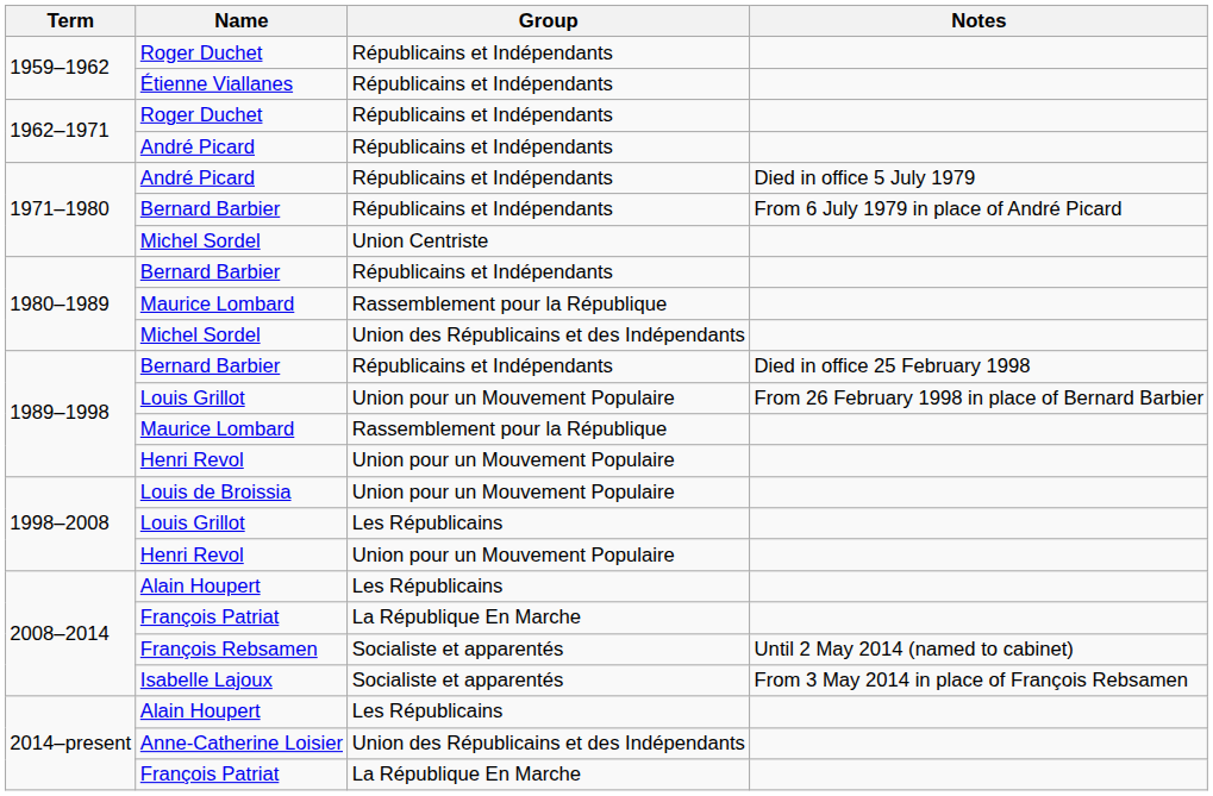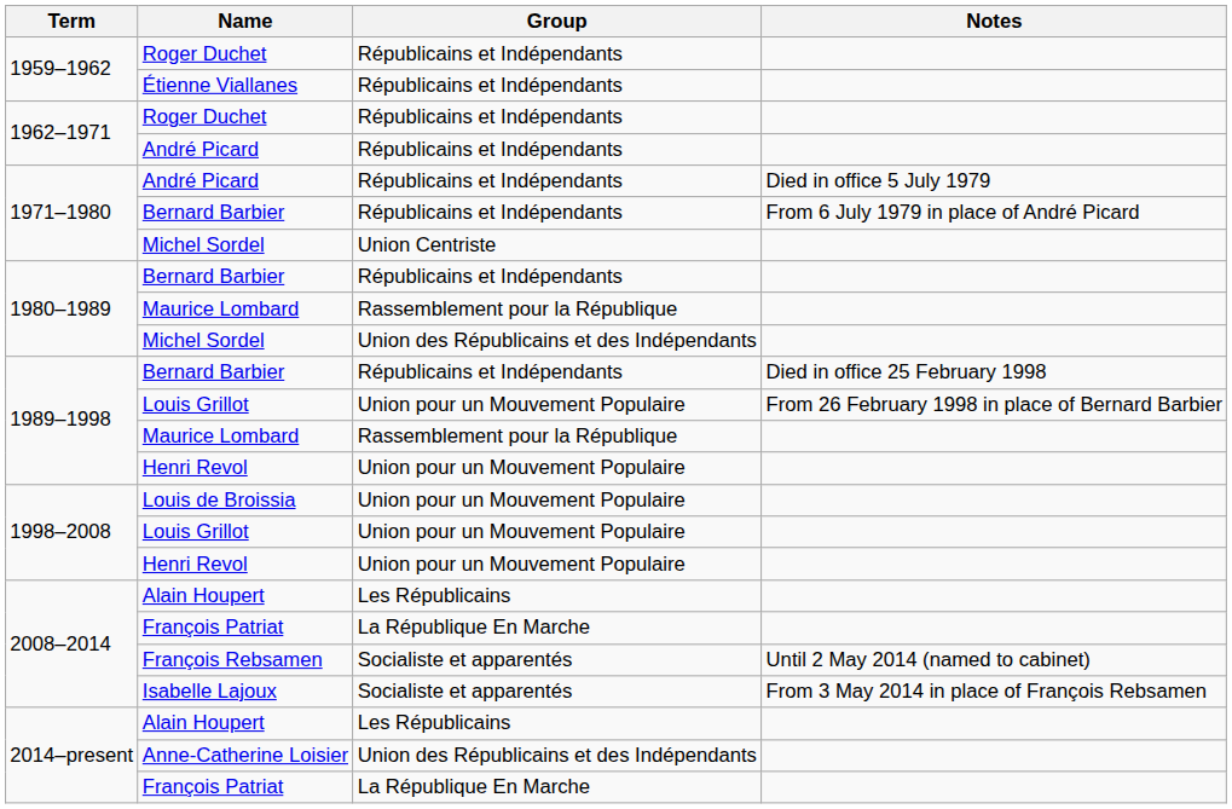1998–2008 / Louis Grillot | Group: Les Républicains -> Union pour un Mouvement Populaire
